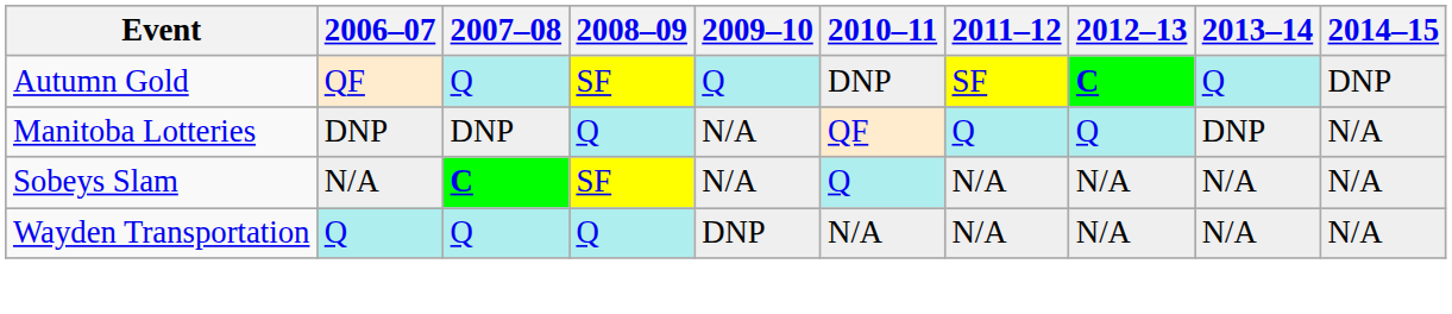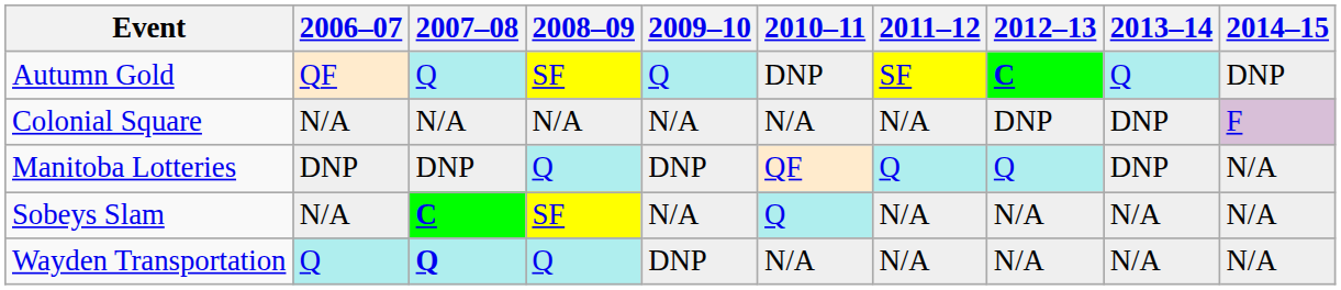+ row: Colonial Square | N/A | N/A | N/A | N/A | N/A | N/A | DNP | DNP | F
Manitoba Lotteries | 2009–10: N/A -> DNP
Wayden Transportation | 2007–08: normal -> bold
